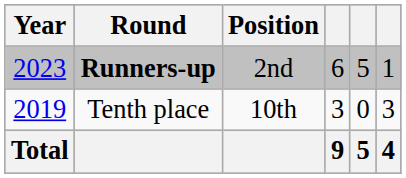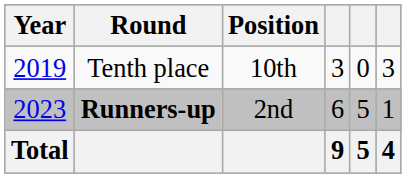rows swapped: Tenth place <-> Runners-up
